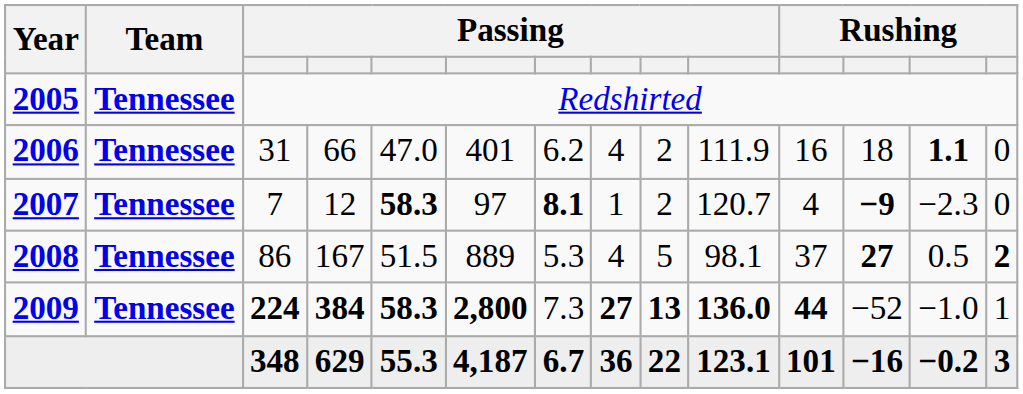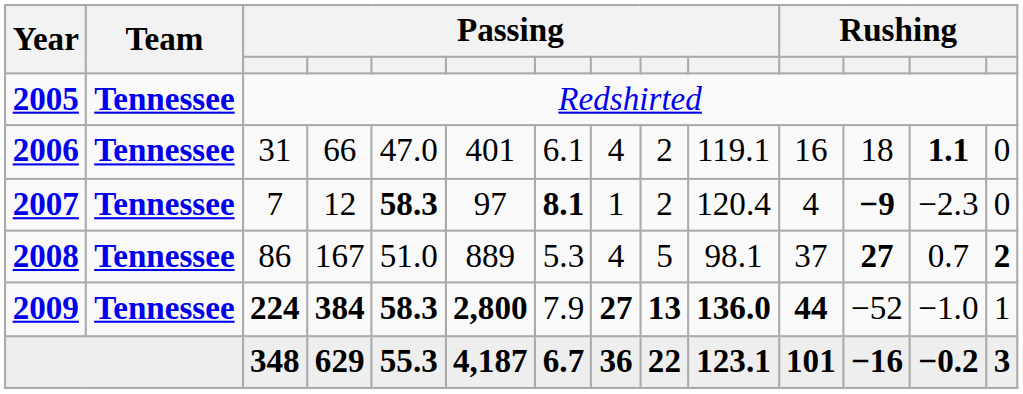2006 | column 7: 6.2 -> 6.1
2006 | column 10: 111.9 -> 119.1
2007 | column 10: 120.7 -> 120.4
2008 | column 5: 51.5 -> 51.0
2008 | column 13: 0.5 -> 0.7
2009 | column 7: 7.3 -> 7.9
